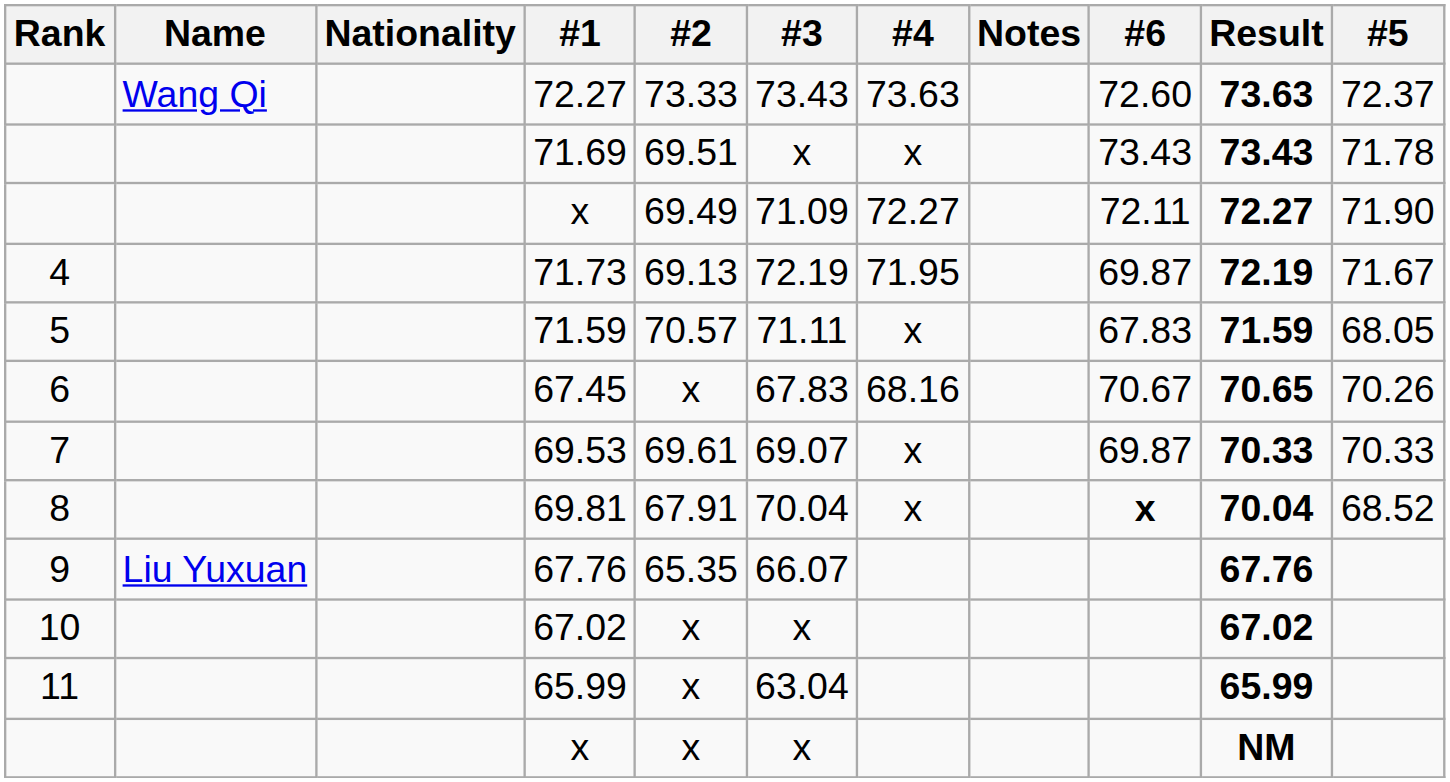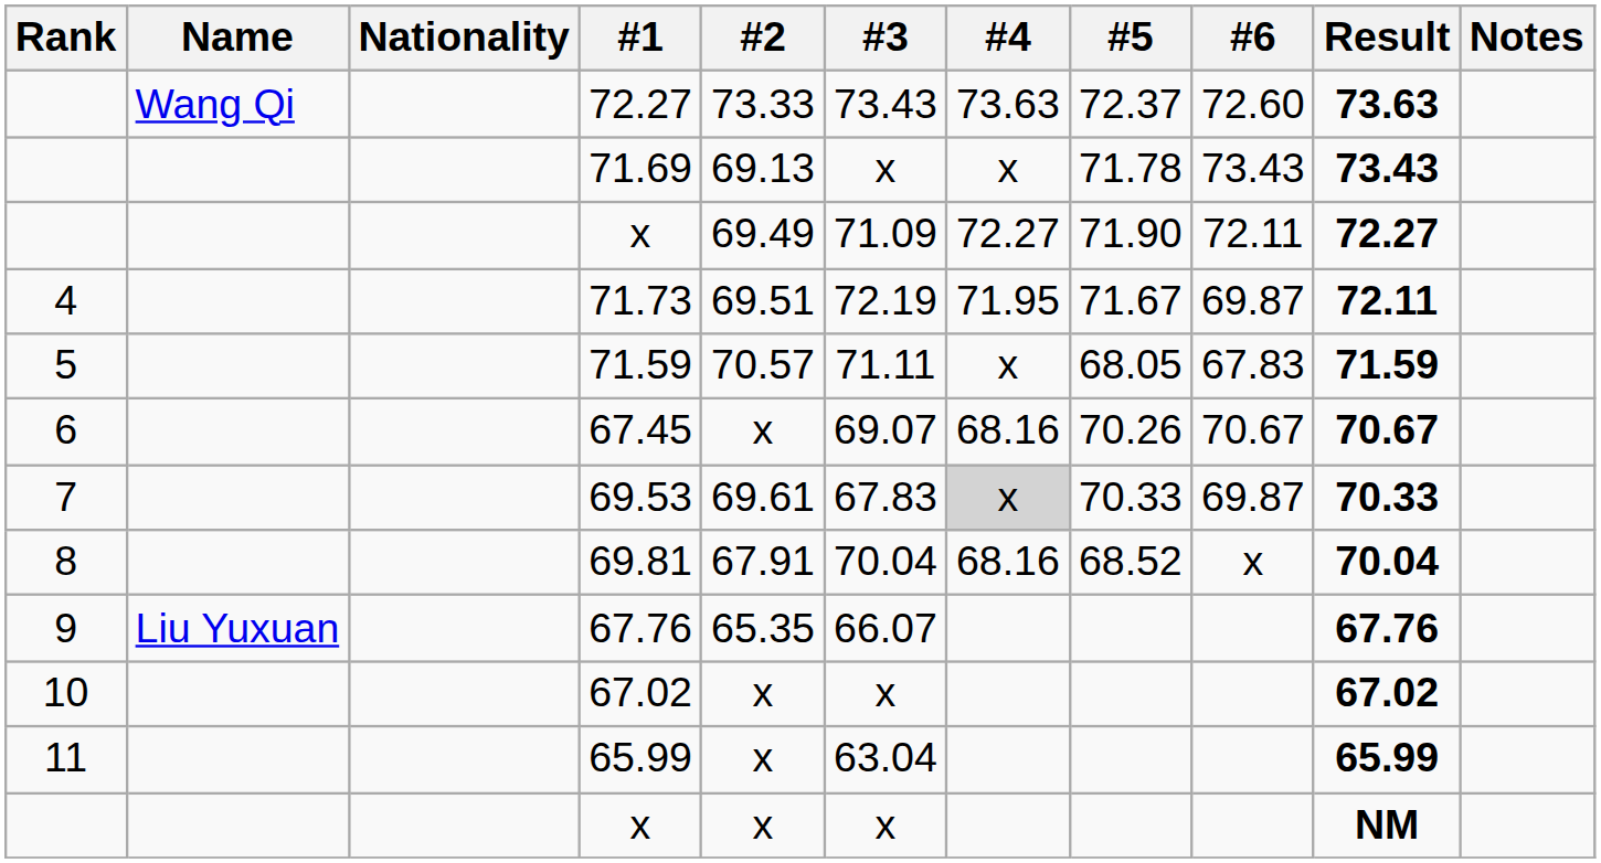columns swapped: #5 <-> Notes
71.69 | #2: 69.51 -> 69.13
71.73 | #2: 69.13 -> 69.51
71.73 | Result: 72.19 -> 72.11
67.45 | #3: 67.83 -> 69.07
67.45 | Result: 70.65 -> 70.67
69.53 | #3: 69.07 -> 67.83
69.53 | #4: no background -> lightgrey background
69.81 | #4: x -> 68.16
69.81 | #6: bold -> normal
